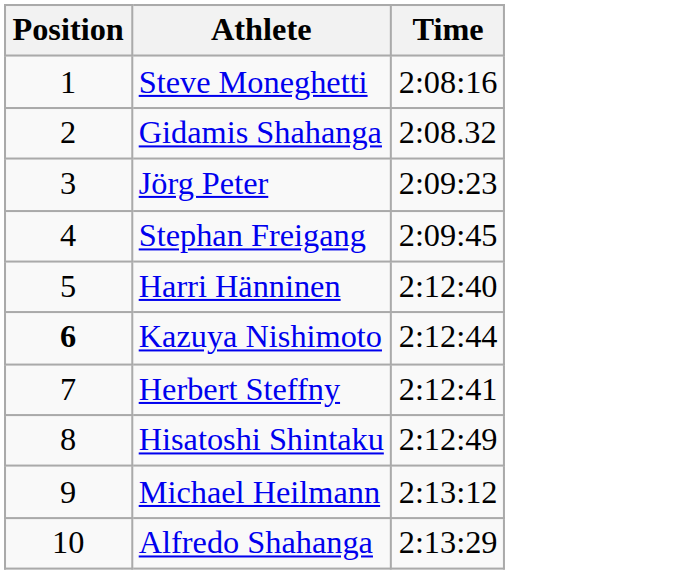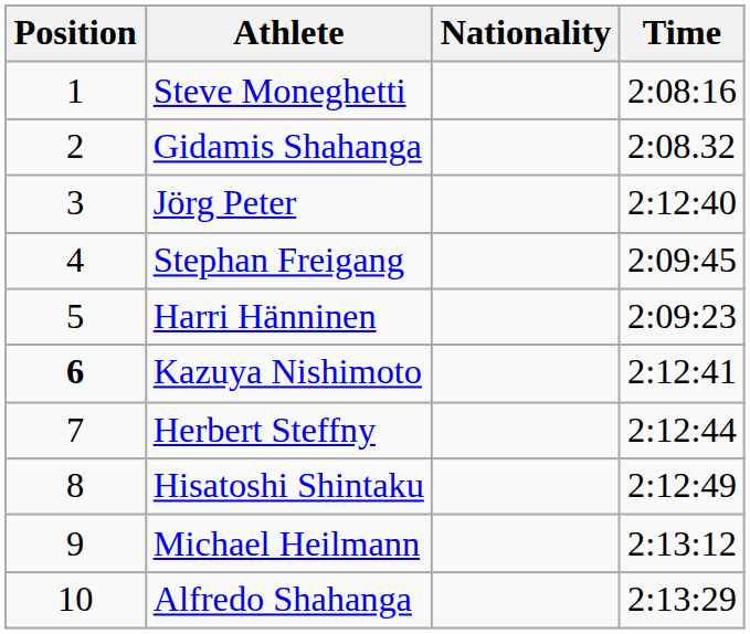+ column: Nationality
Jörg Peter | Time: 2:09:23 -> 2:12:40
Harri Hänninen | Time: 2:12:40 -> 2:09:23
Kazuya Nishimoto | Time: 2:12:44 -> 2:12:41
Herbert Steffny | Time: 2:12:41 -> 2:12:44
